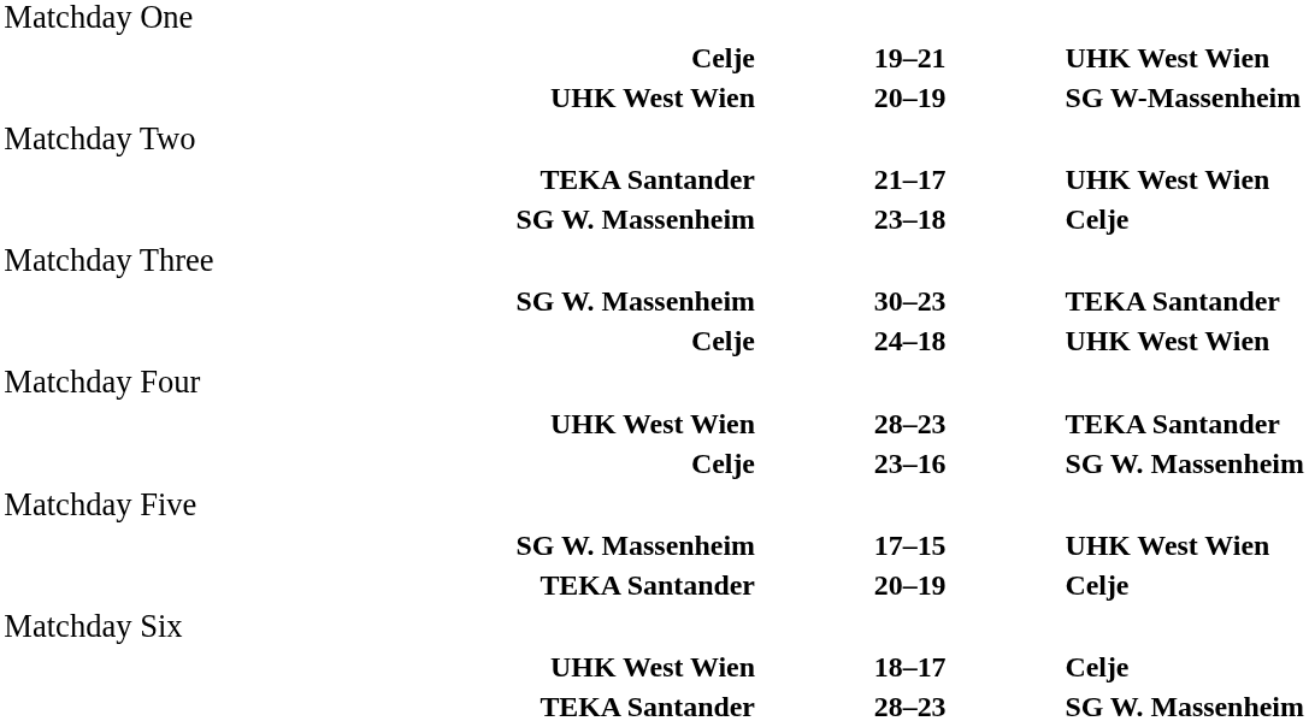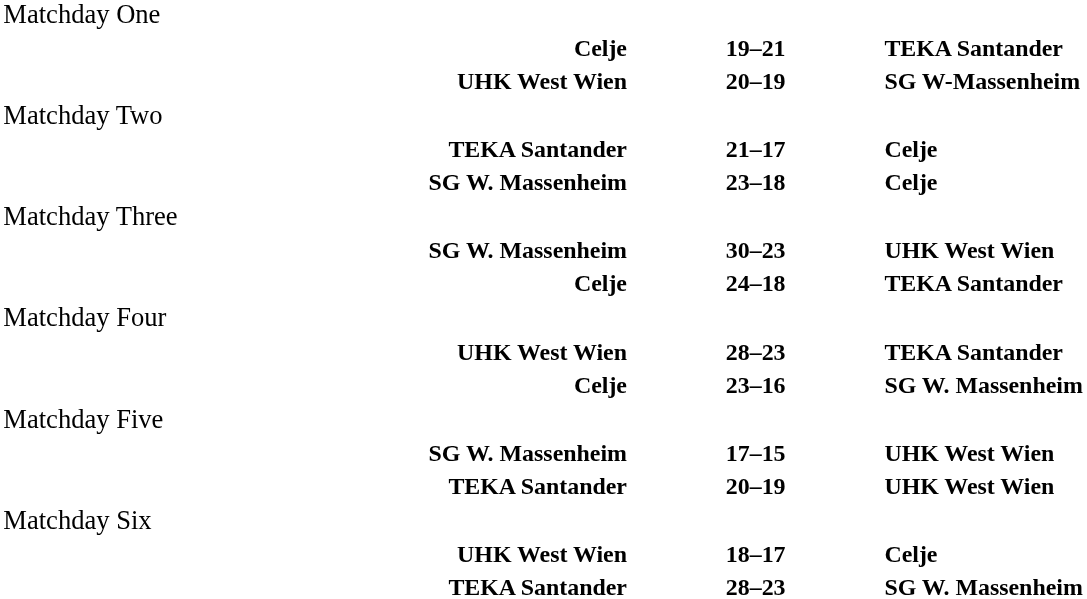19–21 | column 3: UHK West Wien -> TEKA Santander
21–17 | column 3: UHK West Wien -> Celje
30–23 | column 3: TEKA Santander -> UHK West Wien
24–18 | column 3: UHK West Wien -> TEKA Santander
TEKA Santander / 20–19 | column 3: Celje -> UHK West Wien
